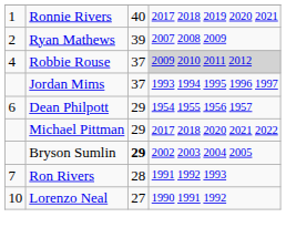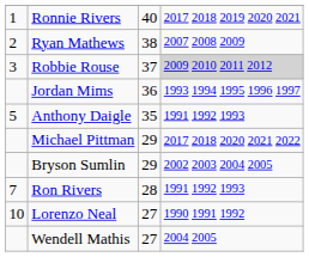Ryan Mathews | column 3: 39 -> 38
Robbie Rouse | column 1: 4 -> 3
Jordan Mims | column 3: 37 -> 36
+ row: 5 | Anthony Daigle | 35 | 1991 1992 1993
- row: 6 | Dean Philpott | 29 | 1954 1955 1956 1957
Bryson Sumlin | column 3: bold -> normal
+ row: Wendell Mathis | 27 | 2004 2005
